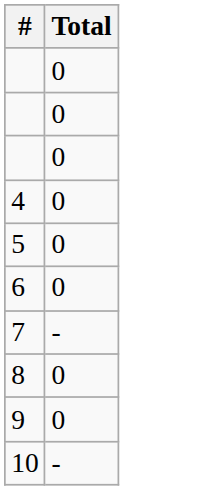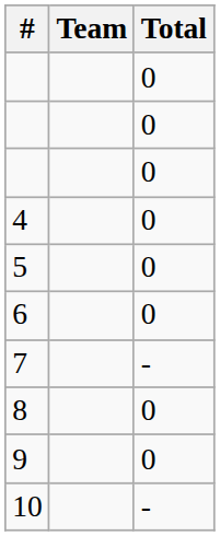+ column: Team
